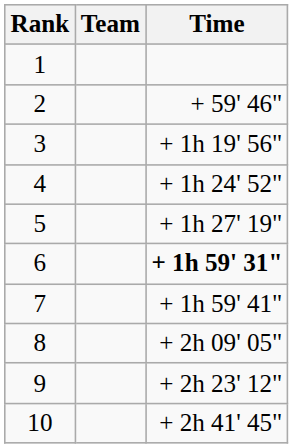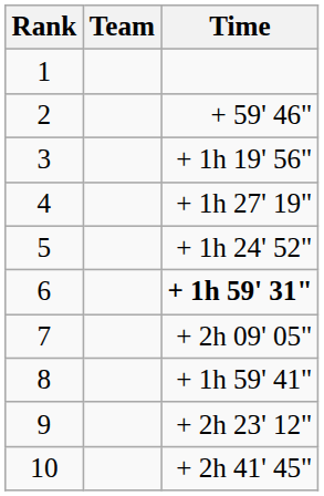4 | Time: + 1h 24' 52" -> + 1h 27' 19"
5 | Time: + 1h 27' 19" -> + 1h 24' 52"
7 | Time: + 1h 59' 41" -> + 2h 09' 05"
8 | Time: + 2h 09' 05" -> + 1h 59' 41"
